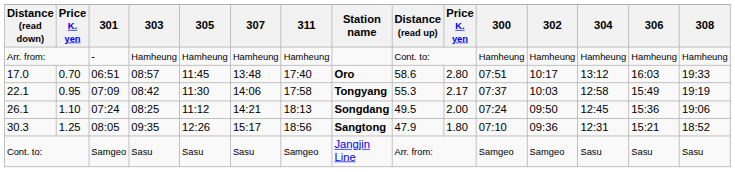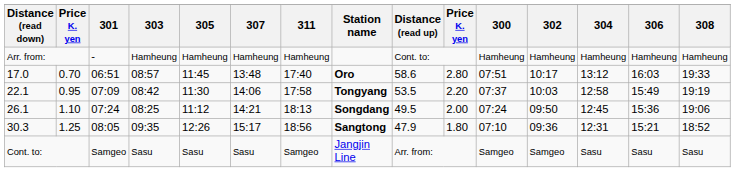22.1 | Distance (read up): 55.3 -> 53.5
22.1 | column 10: 2.17 -> 2.20
